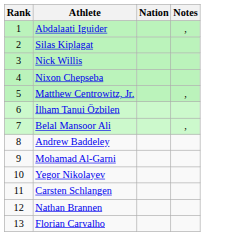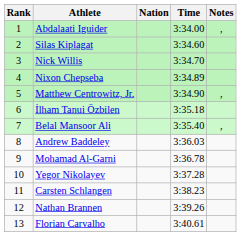+ column: Time | 3:34.00 | 3:34.60 | 3:34.70 | 3:34.89 | 3:34.90 | 3:35.18 | 3:35.40 | 3:36.03 | 3:36.78 | 3:37.28 | 3:38.23 | 3:39.26 | 3:40.61
